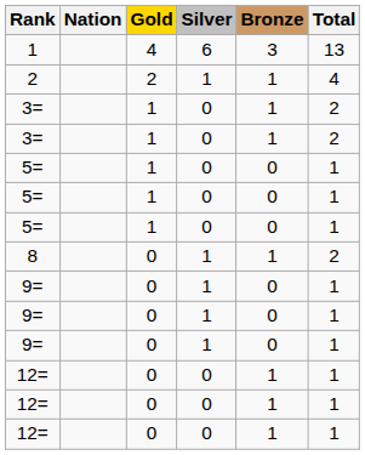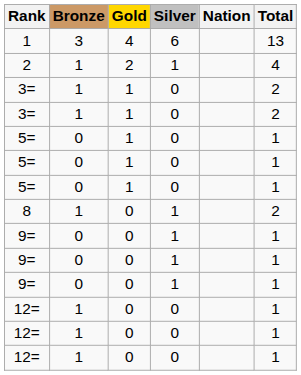columns swapped: Nation <-> Bronze
